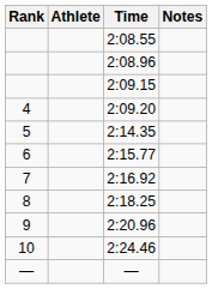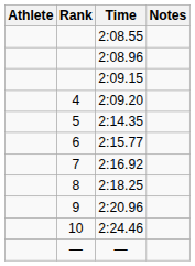columns swapped: Rank <-> Athlete
